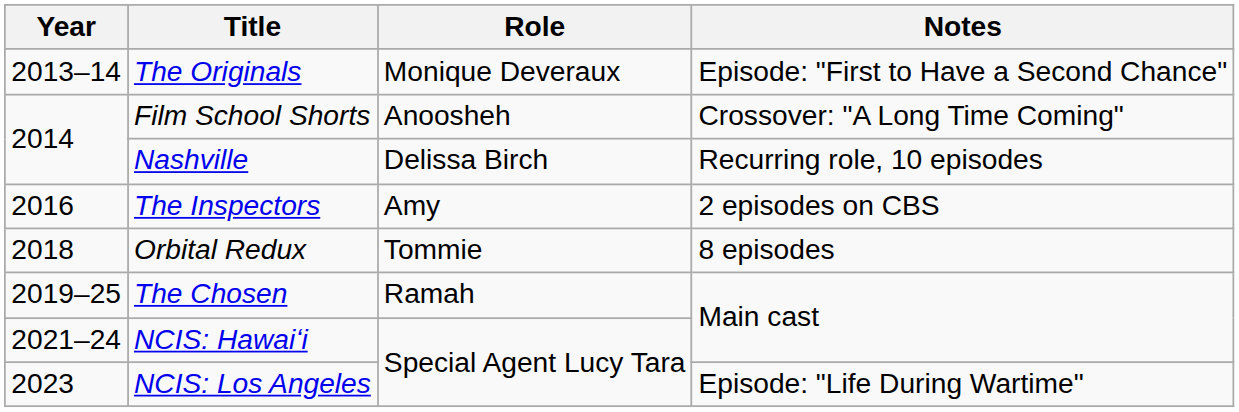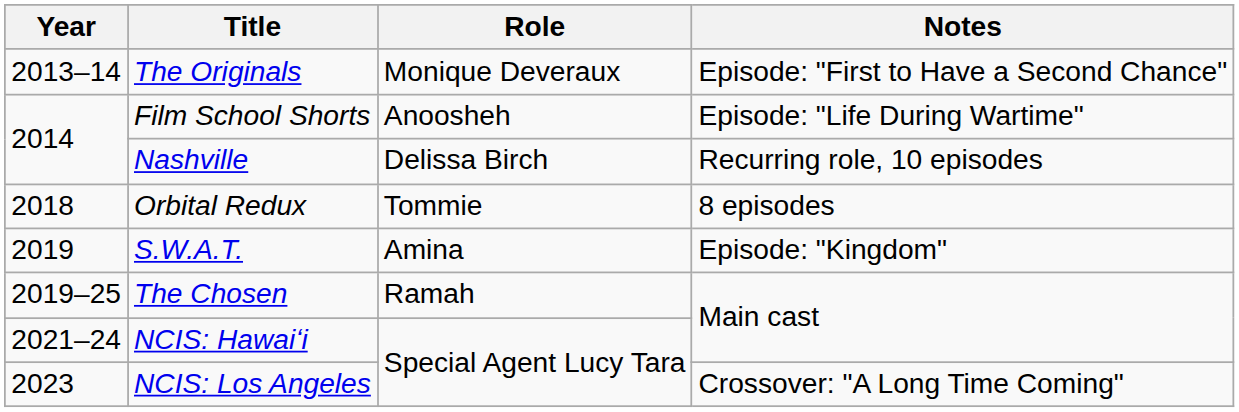Film School Shorts | Notes: Crossover: "A Long Time Coming" -> Episode: "Life During Wartime"
- row: 2016 | The Inspectors | Amy | 2 episodes on CBS
+ row: 2019 | S.W.A.T. | Amina | Episode: "Kingdom"
NCIS: Los Angeles | Notes: Episode: "Life During Wartime" -> Crossover: "A Long Time Coming"
